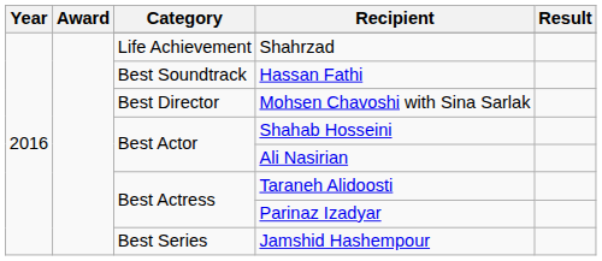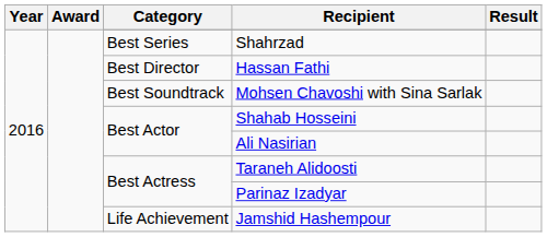Shahrzad | Category: Life Achievement -> Best Series
Hassan Fathi | Category: Best Soundtrack -> Best Director
Mohsen Chavoshi with Sina Sarlak | Category: Best Director -> Best Soundtrack
Jamshid Hashempour | Category: Best Series -> Life Achievement
